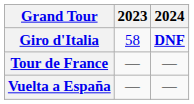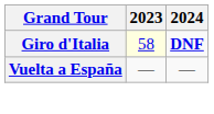Giro d'Italia | 2023: no background -> lightyellow background
- row: Tour de France | — | —
